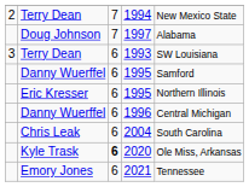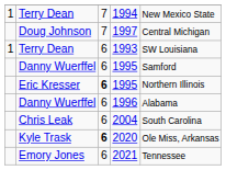1994 | column 1: 2 -> 1
1997 | column 5: Alabama -> Central Michigan
1993 | column 1: 3 -> 1
Eric Kresser / 1995 | column 3: normal -> bold
1996 | column 5: Central Michigan -> Alabama
